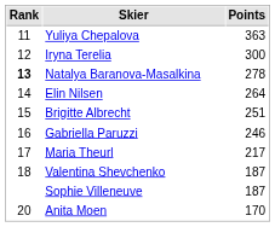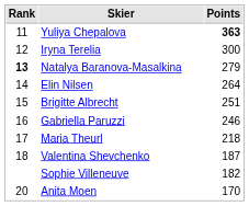Yuliya Chepalova | Points: normal -> bold
Natalya Baranova-Masalkina | Points: 278 -> 279
Maria Theurl | Points: 217 -> 218
Sophie Villeneuve | Points: 187 -> 182
